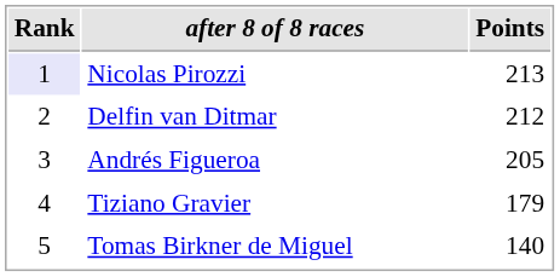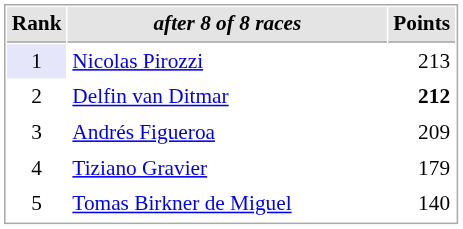Delfin van Ditmar | Points: normal -> bold
Andrés Figueroa | Points: 205 -> 209
